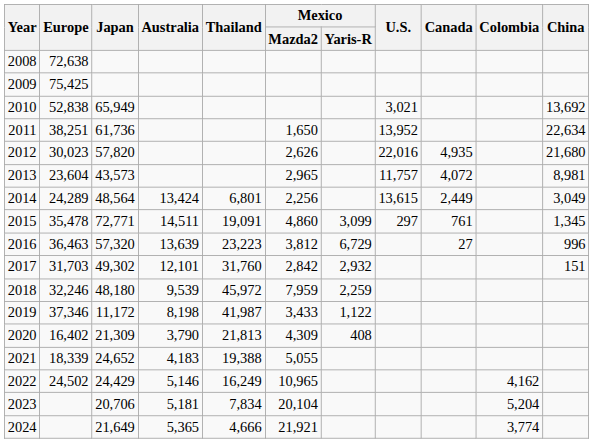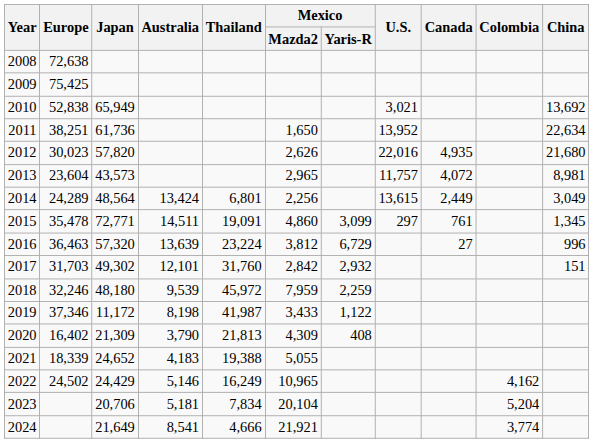2016 | Thailand: 23,223 -> 23,224
2024 | Australia: 5,365 -> 8,541
